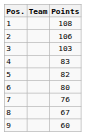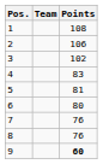3 | Points: 103 -> 102
5 | Points: 82 -> 81
8 | Points: 67 -> 76
9 | Points: normal -> bold
